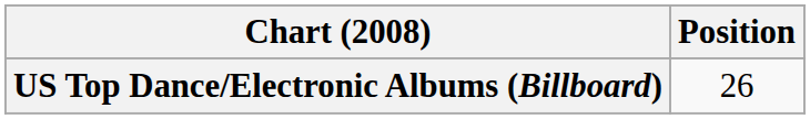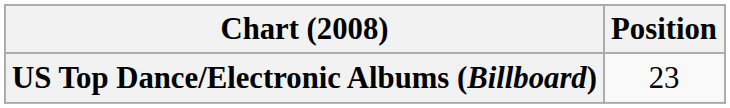US Top Dance/Electronic Albums (Billboard) | Position: 26 -> 23
